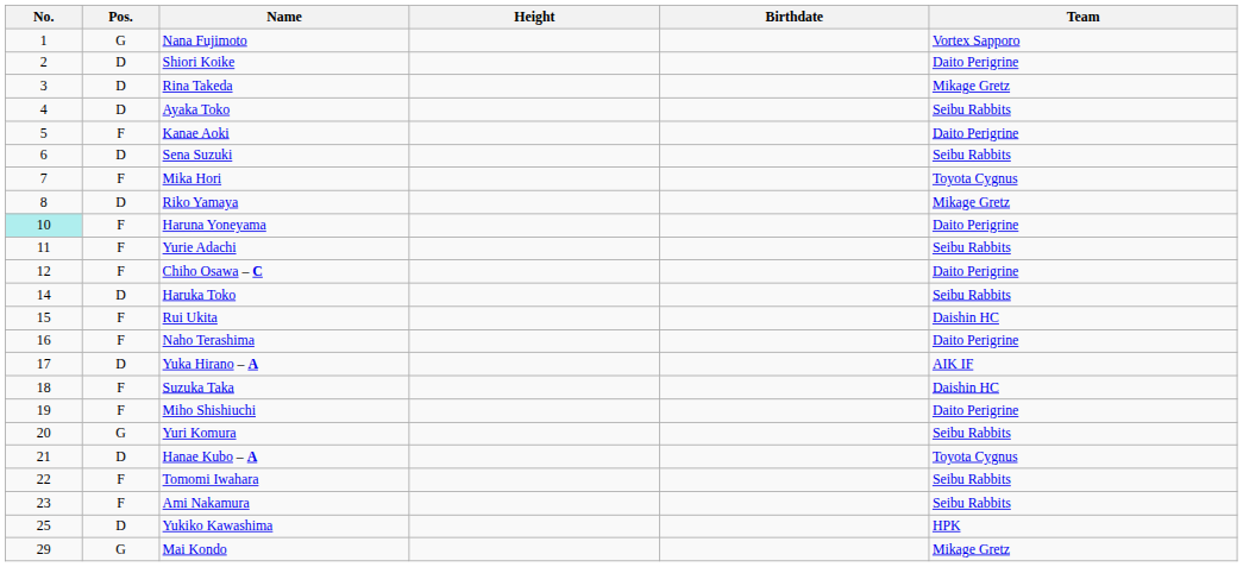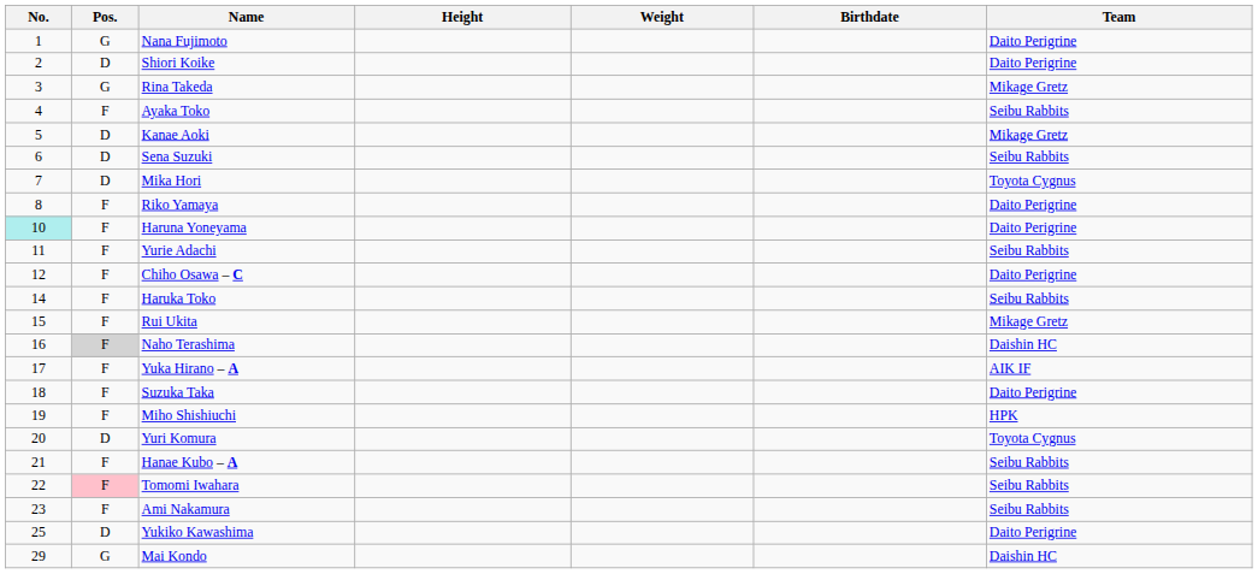+ column: Weight
Nana Fujimoto | Team: Vortex Sapporo -> Daito Perigrine
Rina Takeda | Pos.: D -> G
Ayaka Toko | Pos.: D -> F
Kanae Aoki | Pos.: F -> D
Kanae Aoki | Team: Daito Perigrine -> Mikage Gretz
Mika Hori | Pos.: F -> D
Riko Yamaya | Pos.: D -> F
Riko Yamaya | Team: Mikage Gretz -> Daito Perigrine
Haruka Toko | Pos.: D -> F
Rui Ukita | Team: Daishin HC -> Mikage Gretz
Naho Terashima | Pos.: no background -> lightgrey background
Naho Terashima | Team: Daito Perigrine -> Daishin HC
Yuka Hirano – A | Pos.: D -> F
Suzuka Taka | Team: Daishin HC -> Daito Perigrine
Miho Shishiuchi | Team: Daito Perigrine -> HPK
Yuri Komura | Pos.: G -> D
Yuri Komura | Team: Seibu Rabbits -> Toyota Cygnus
Hanae Kubo – A | Pos.: D -> F
Hanae Kubo – A | Team: Toyota Cygnus -> Seibu Rabbits
Tomomi Iwahara | Pos.: no background -> pink background
Yukiko Kawashima | Team: HPK -> Daito Perigrine
Mai Kondo | Team: Mikage Gretz -> Daishin HC
